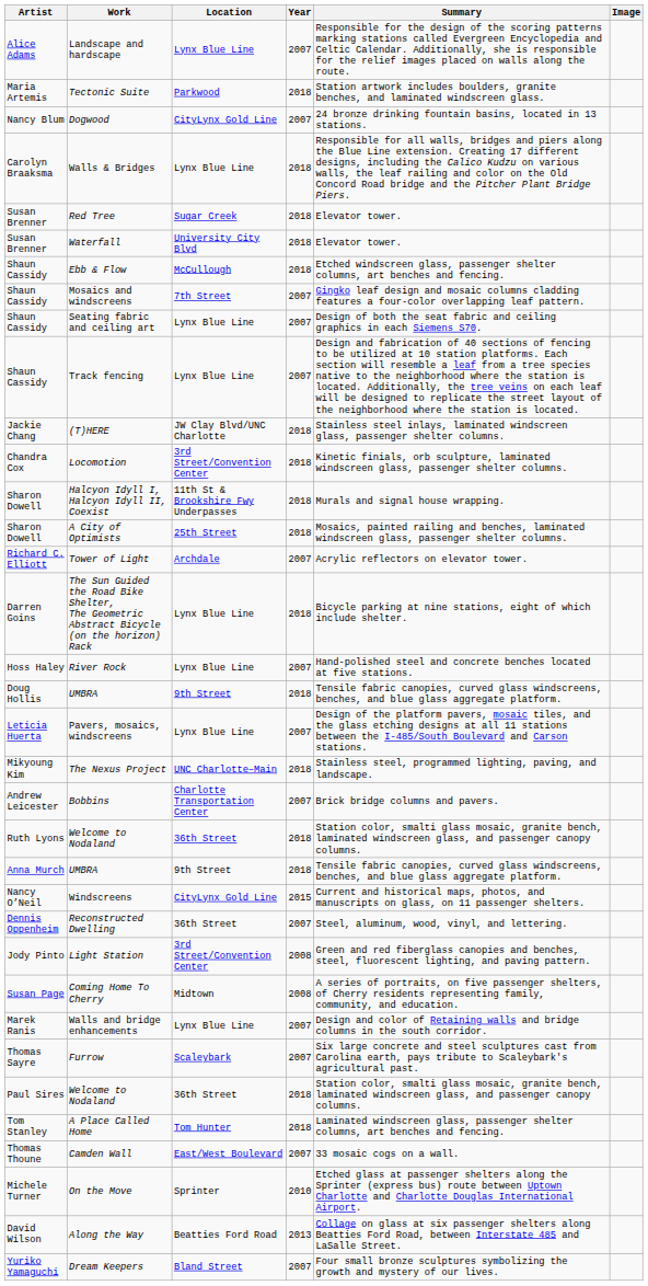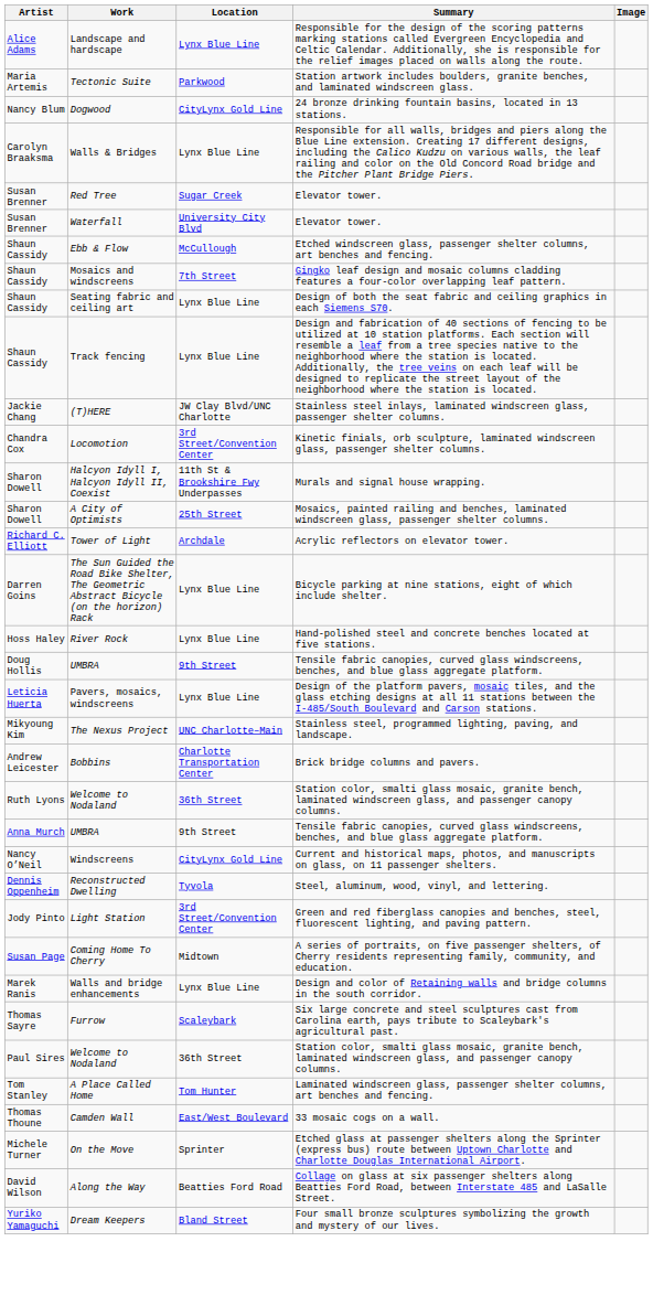- column: Year | 2007 | 2018 | 2007 | 2018 | 2018 | 2018 | 2018 | 2007 | 2007 | 2007 | 2018 | 2018 | 2018 | 2018 | 2007 | 2018 | 2007 | 2018 | 2007 | 2018 | 2007 | 2018 | 2018 | 2015 | 2007 | 2008 | 2008 | 2007 | 2007 | 2018 | 2018 | 2007 | 2010 | 2013 | 2007
Reconstructed Dwelling | Location: 36th Street -> Tyvola
